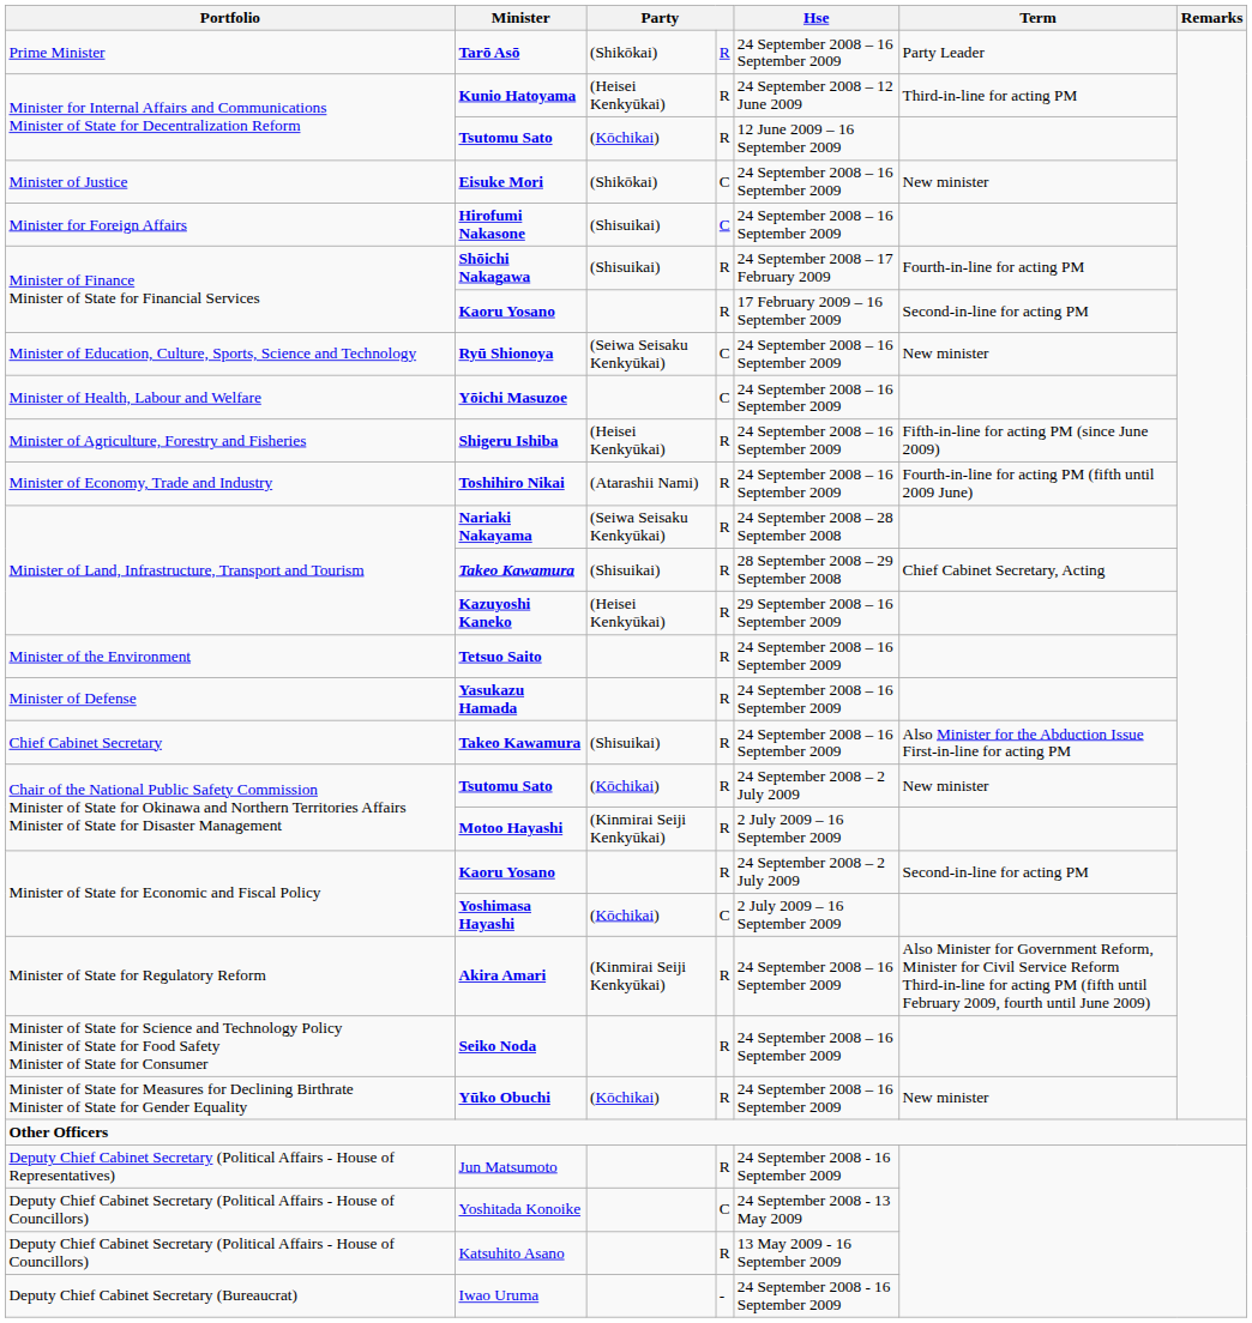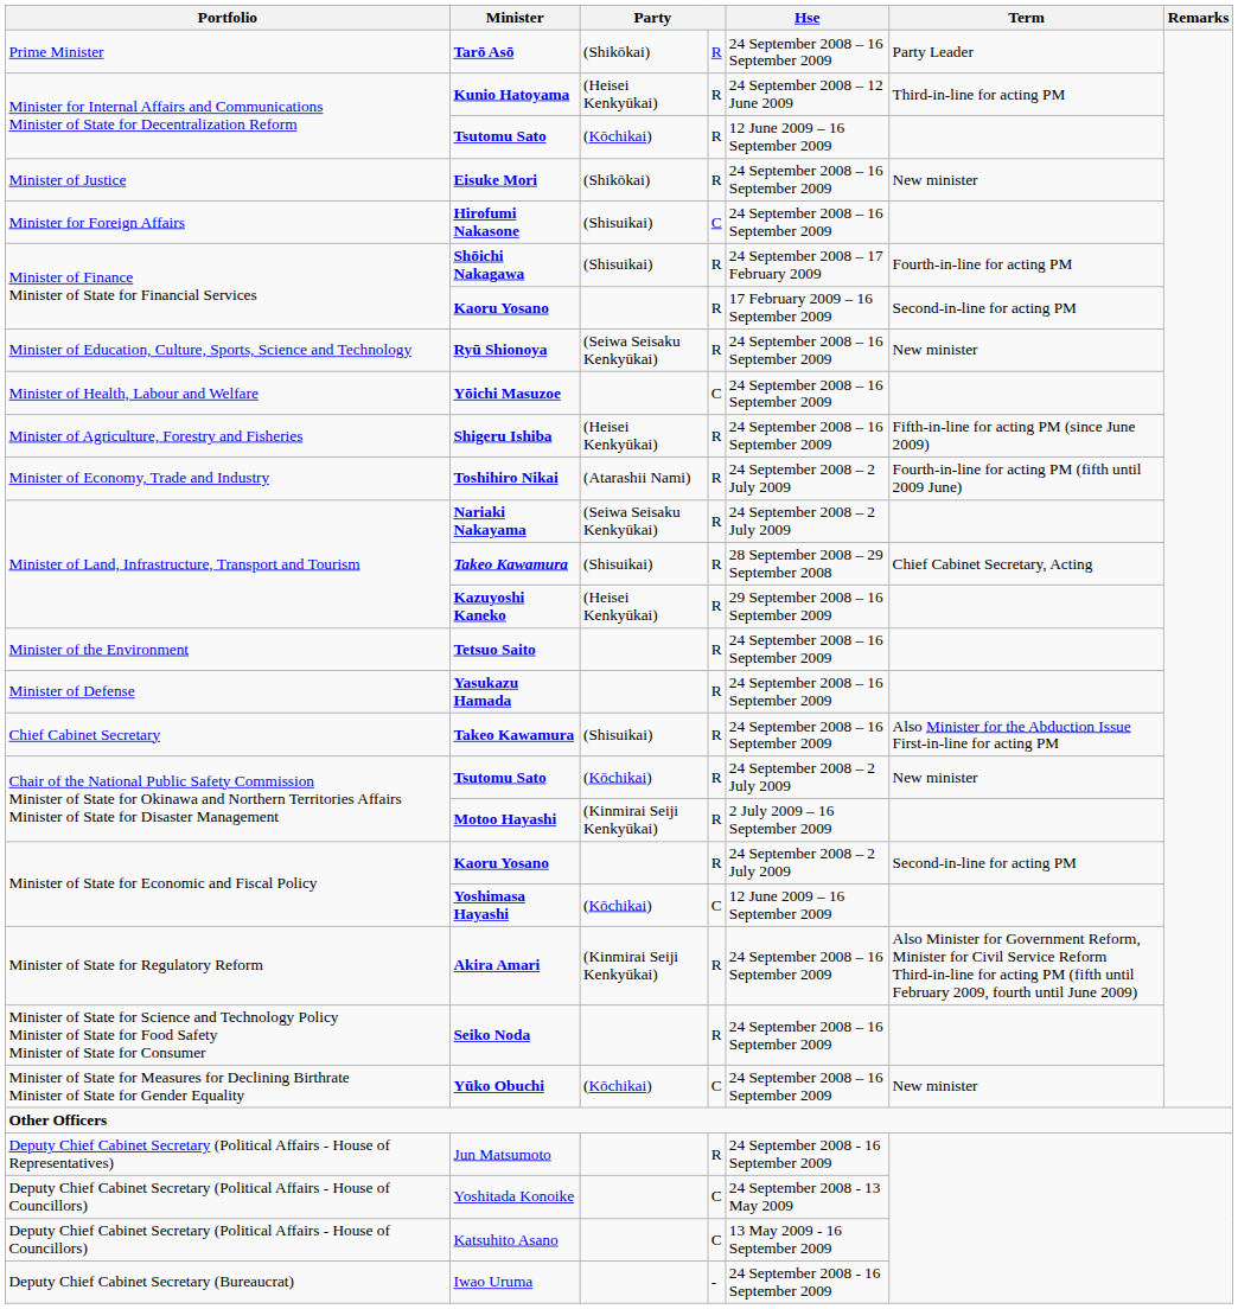Eisuke Mori | column 4: C -> R
Ryū Shionoya | column 4: C -> R
Toshihiro Nikai | Hse: 24 September 2008 – 16 September 2009 -> 24 September 2008 – 2 July 2009
Nariaki Nakayama | Hse: 24 September 2008 – 28 September 2008 -> 24 September 2008 – 2 July 2009
Yoshimasa Hayashi | Hse: 2 July 2009 – 16 September 2009 -> 12 June 2009 – 16 September 2009
Yūko Obuchi | column 4: R -> C
Katsuhito Asano | column 4: R -> C
